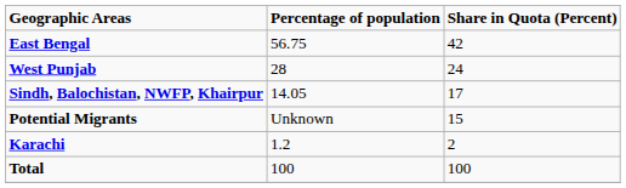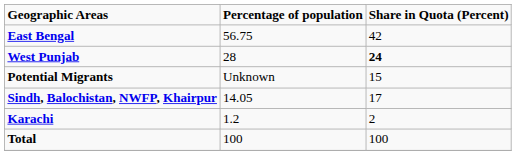West Punjab | Share in Quota (Percent): normal -> bold
rows swapped: Sindh, Balochistan, NWFP, Khairpur <-> Potential Migrants
